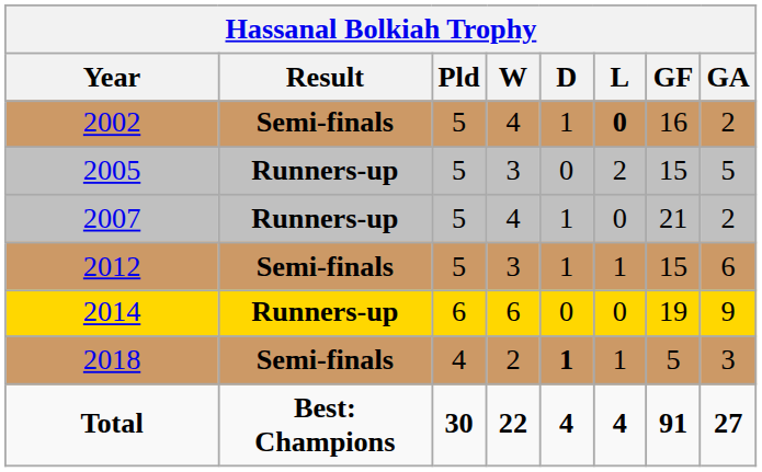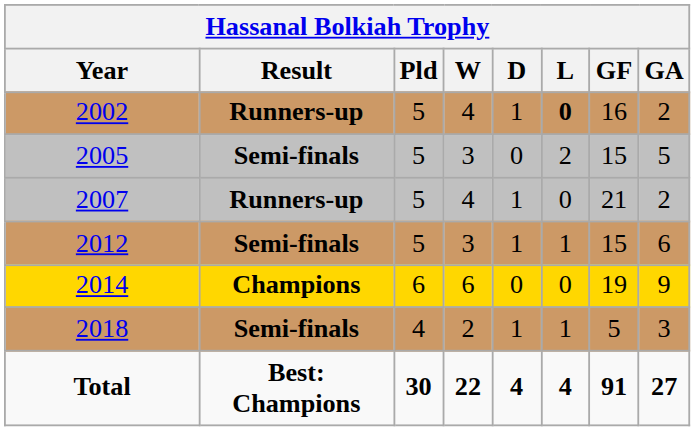2002 | Result: Semi-finals -> Runners-up
2005 | Result: Runners-up -> Semi-finals
2014 | Result: Runners-up -> Champions
2018 | D: bold -> normal
